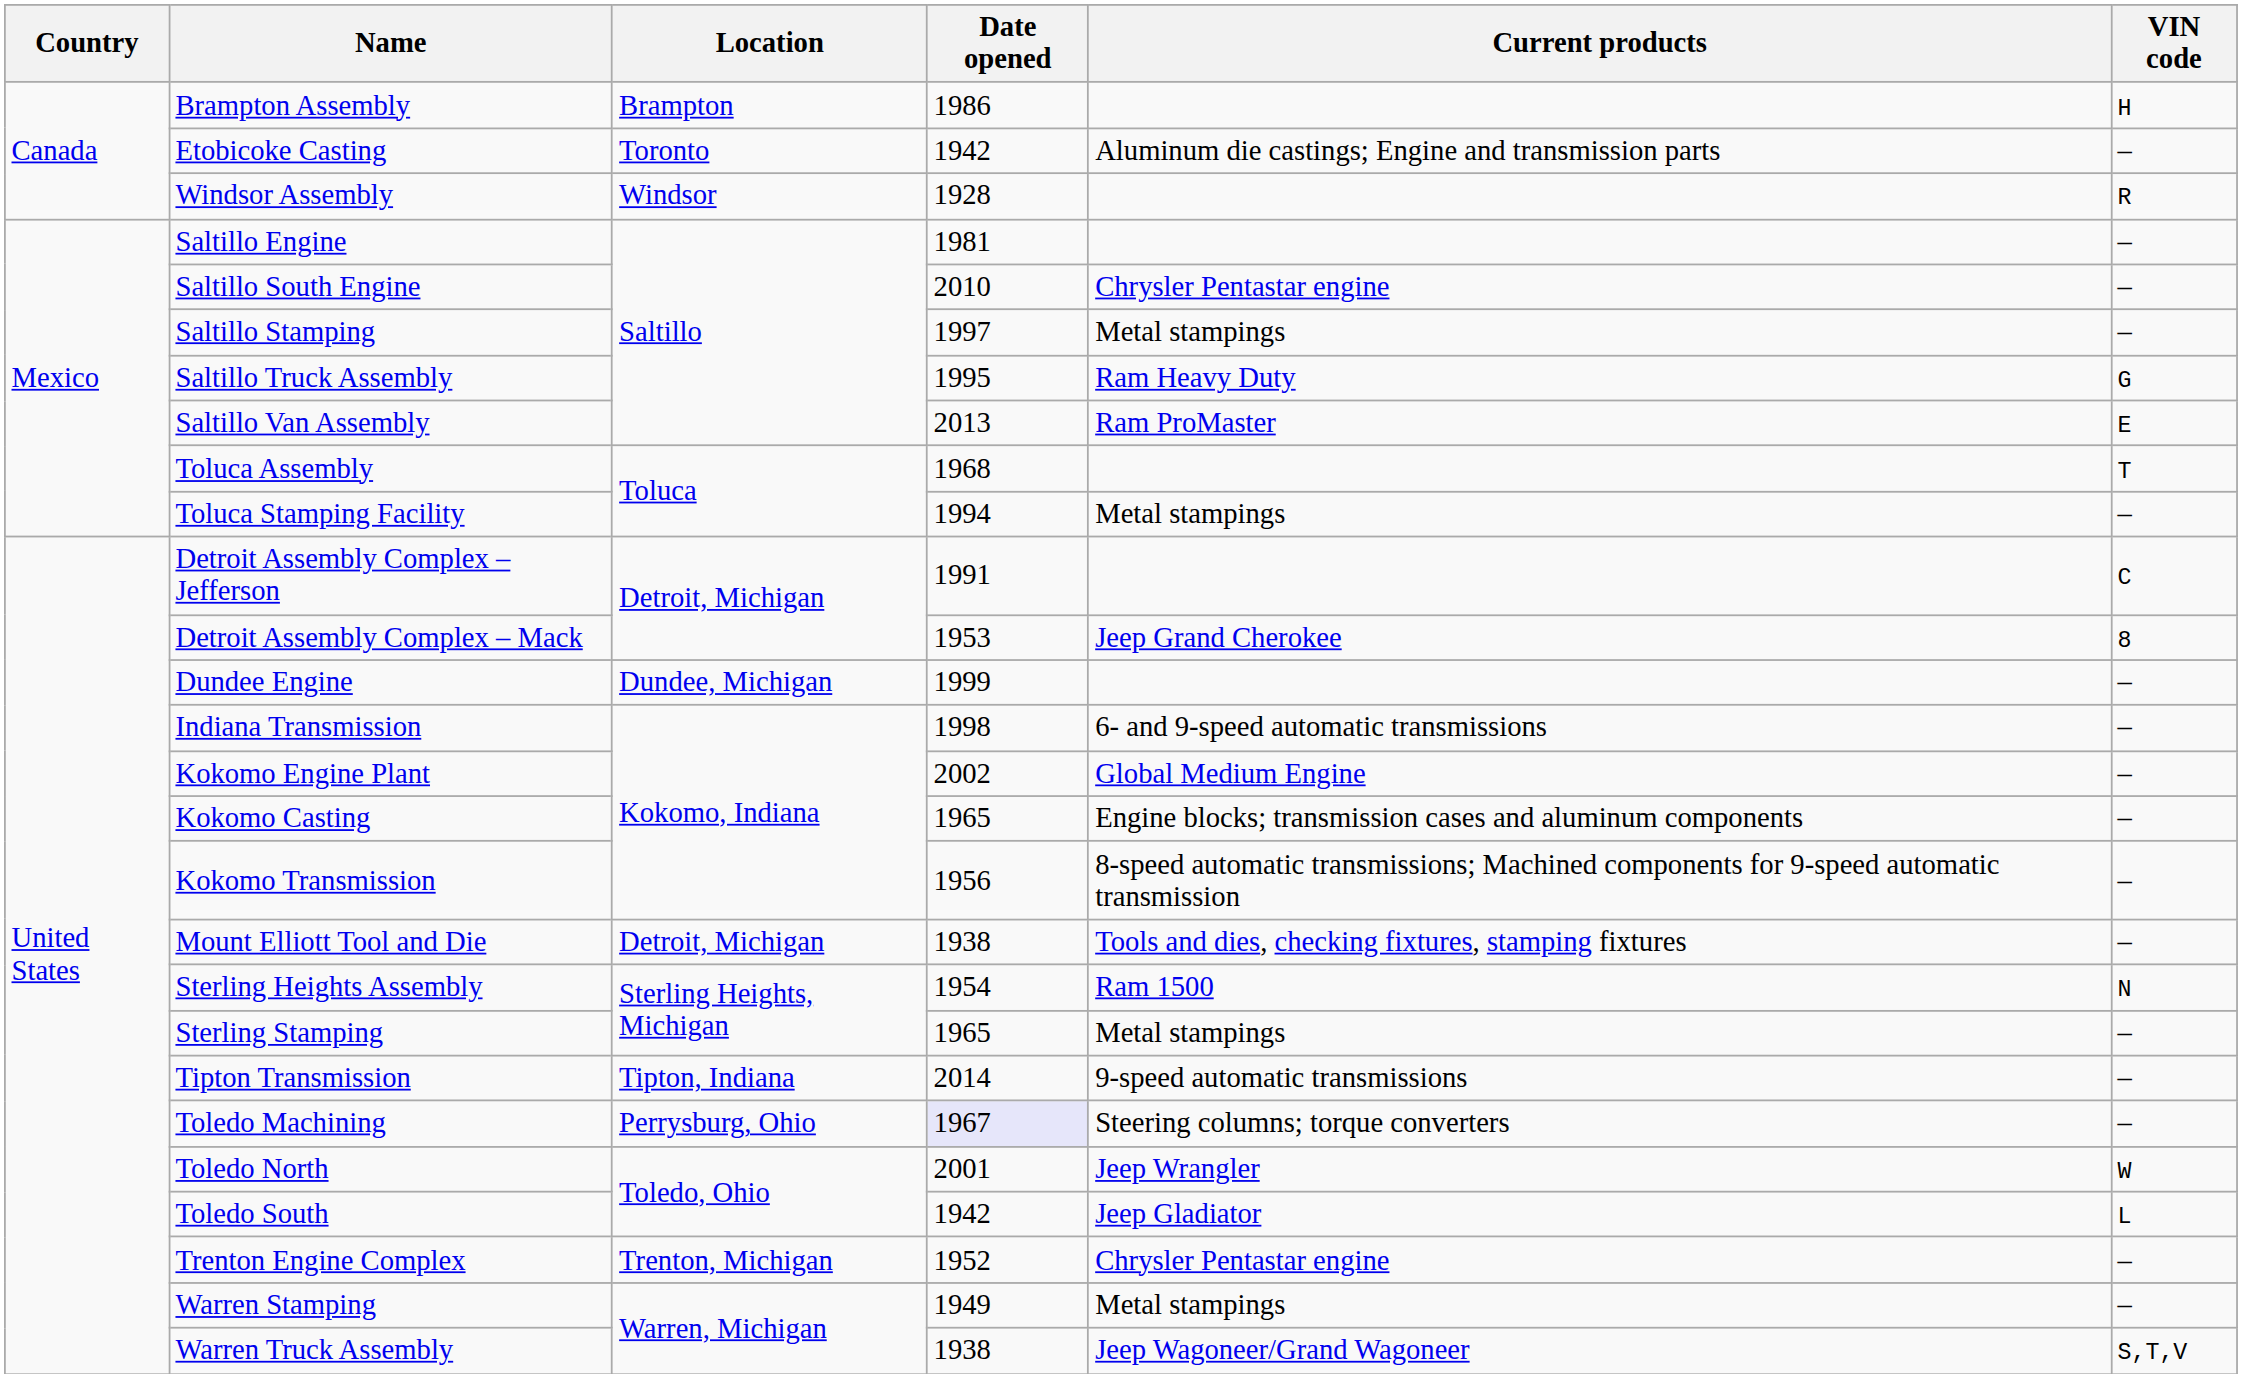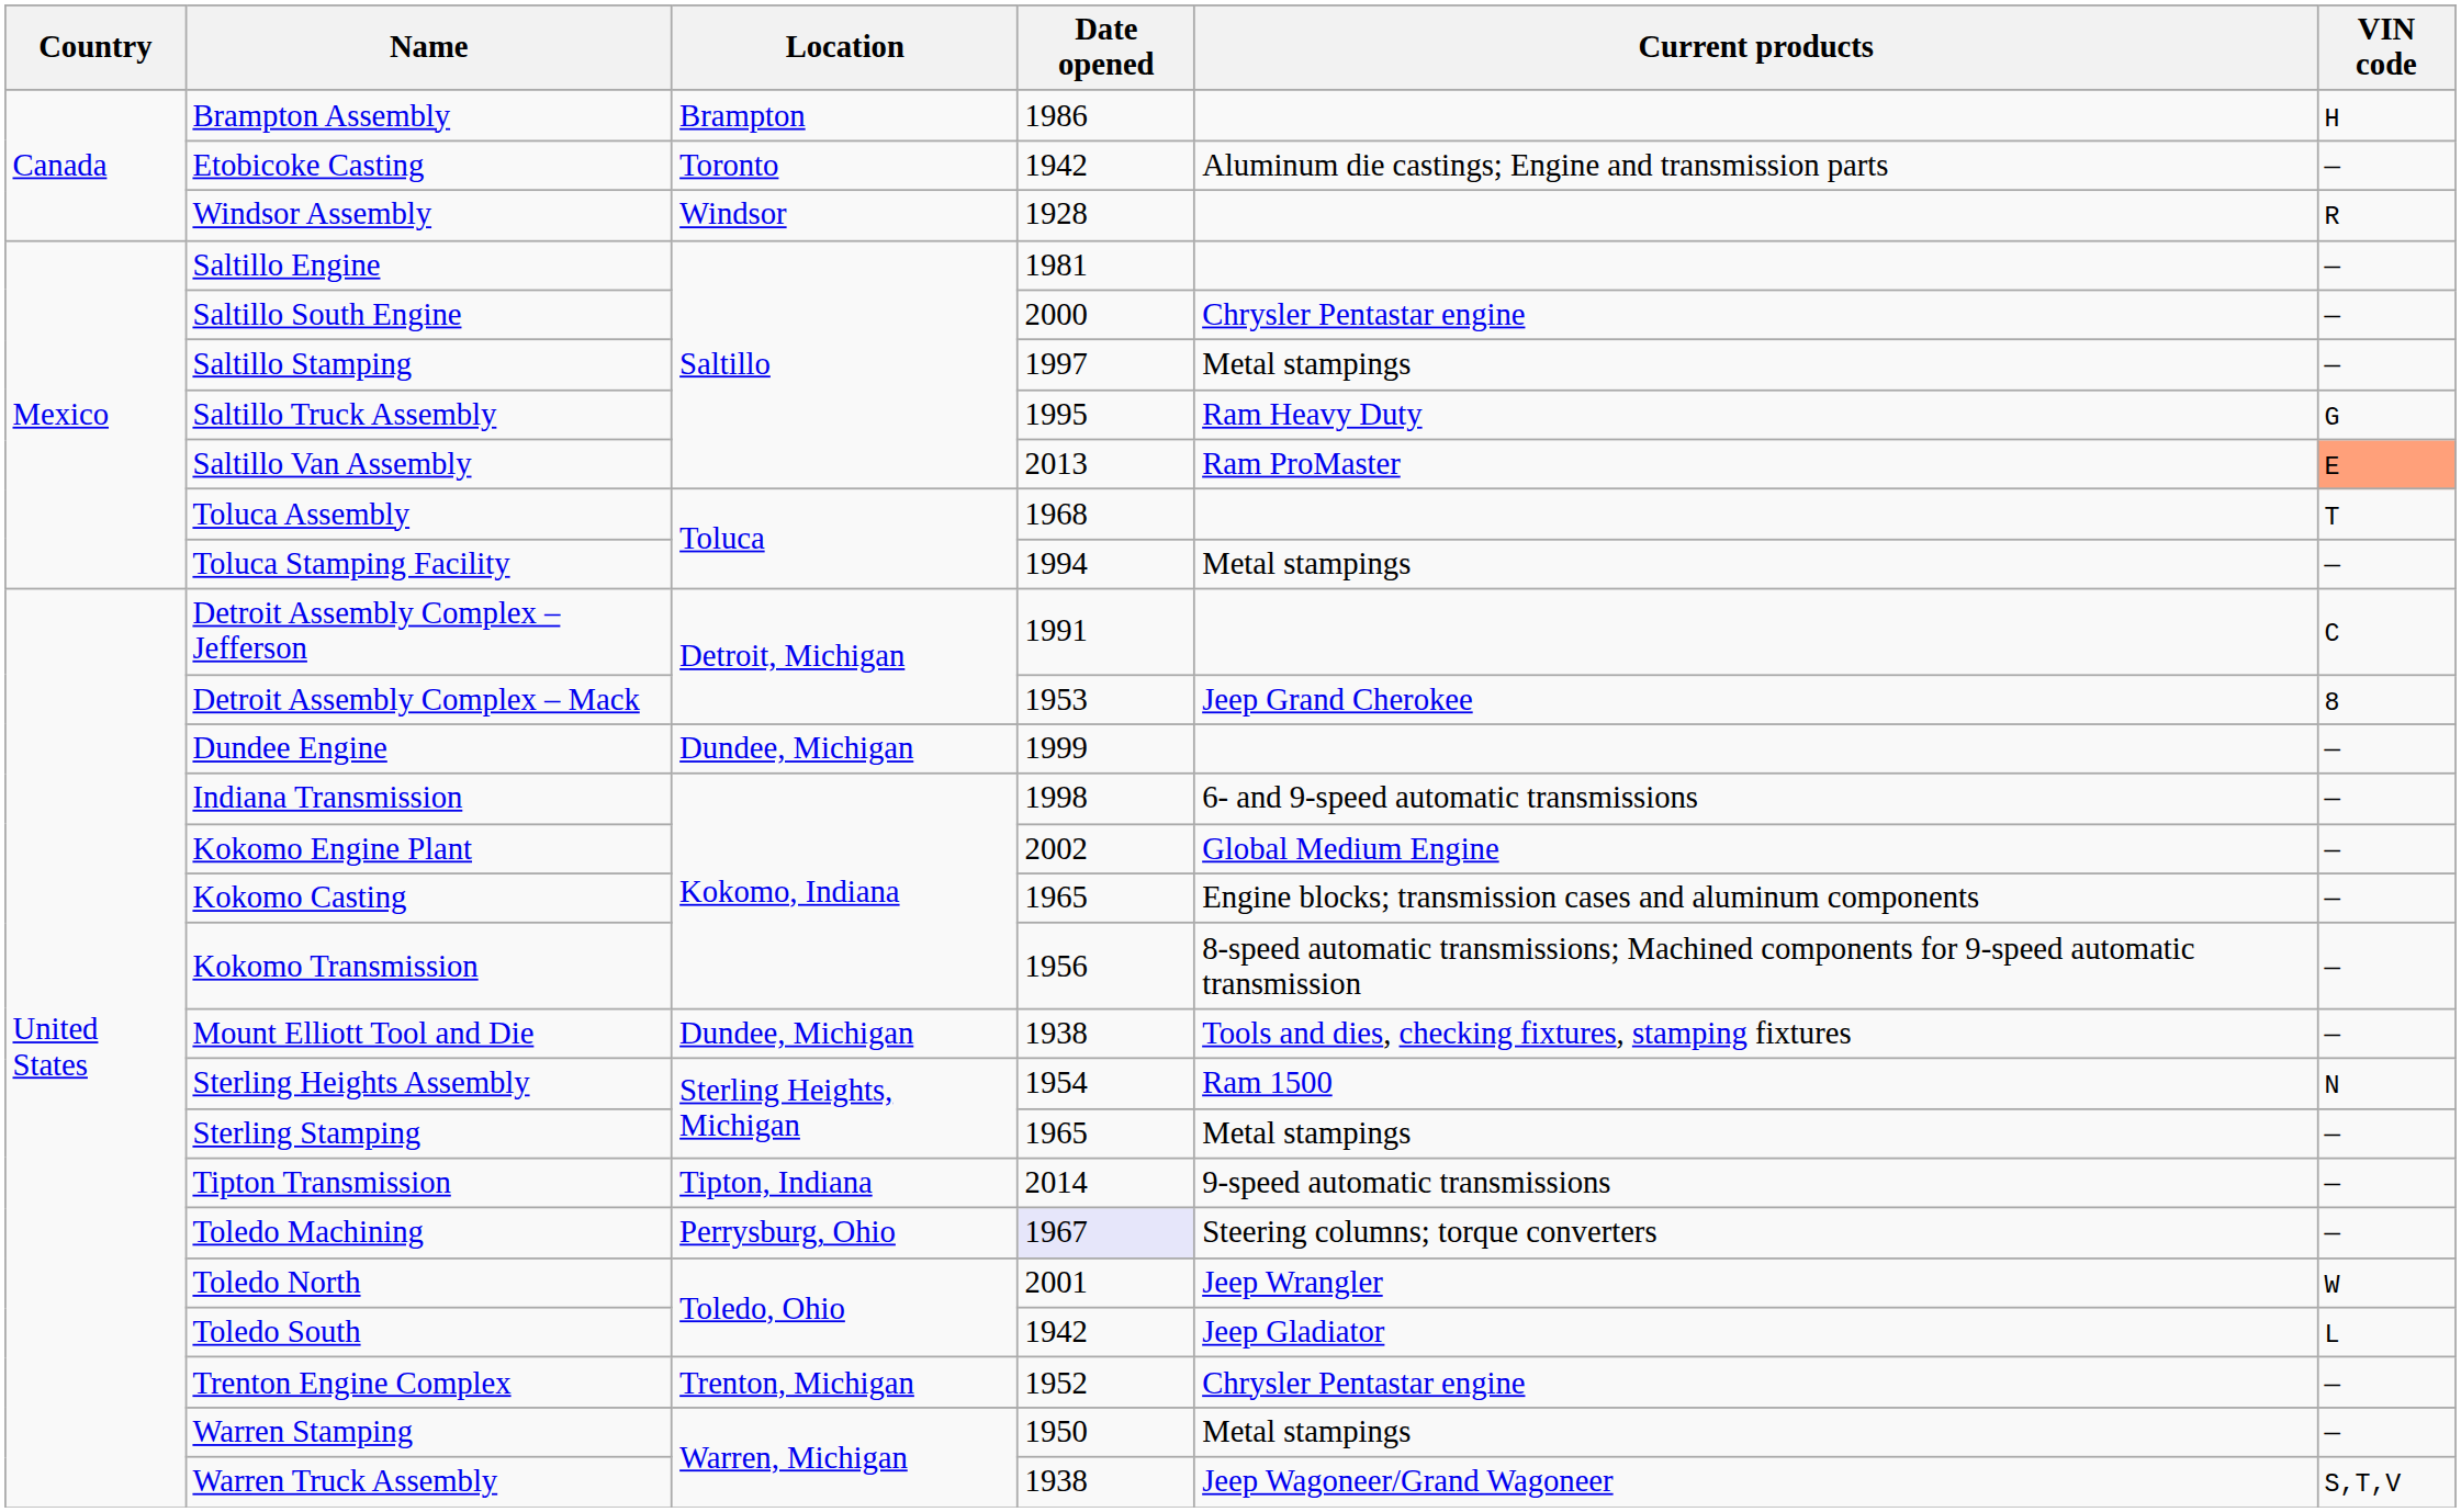Saltillo South Engine | Date opened: 2010 -> 2000
Saltillo Van Assembly | VIN code: no background -> lightsalmon background
Mount Elliott Tool and Die | Location: Detroit, Michigan -> Dundee, Michigan
Warren Stamping | Date opened: 1949 -> 1950
